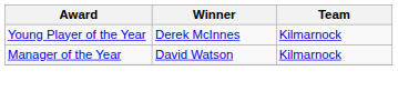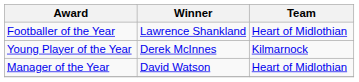+ row: Footballer of the Year | Lawrence Shankland | Heart of Midlothian
Manager of the Year | Team: Kilmarnock -> Heart of Midlothian
